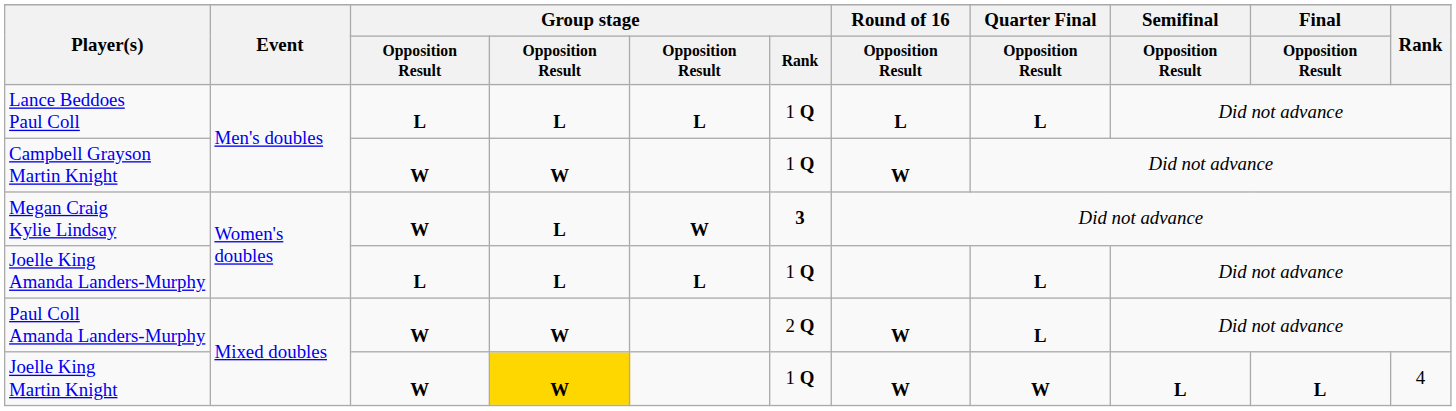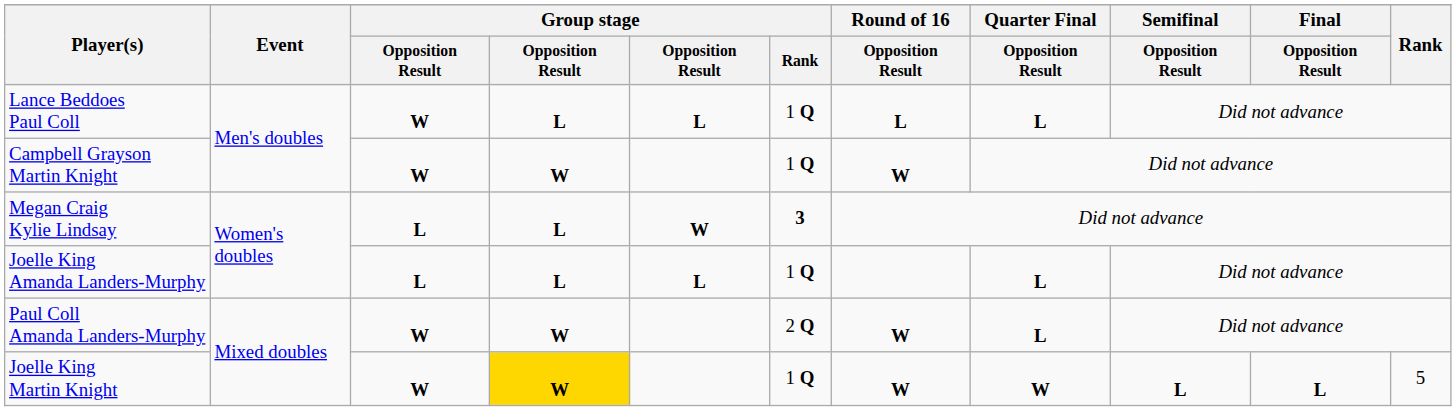Lance Beddoes Paul Coll | column 3: L -> W
Megan Craig Kylie Lindsay | column 3: W -> L
Joelle King Martin Knight | Rank: 4 -> 5
